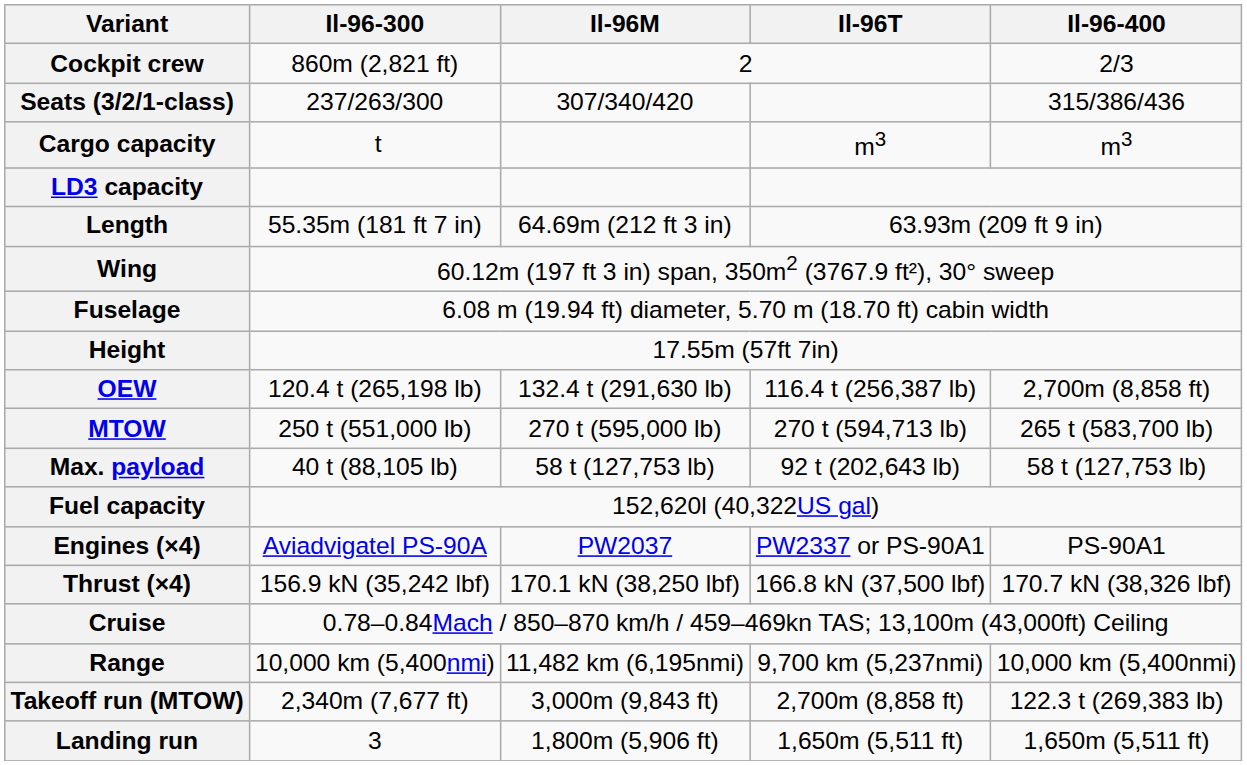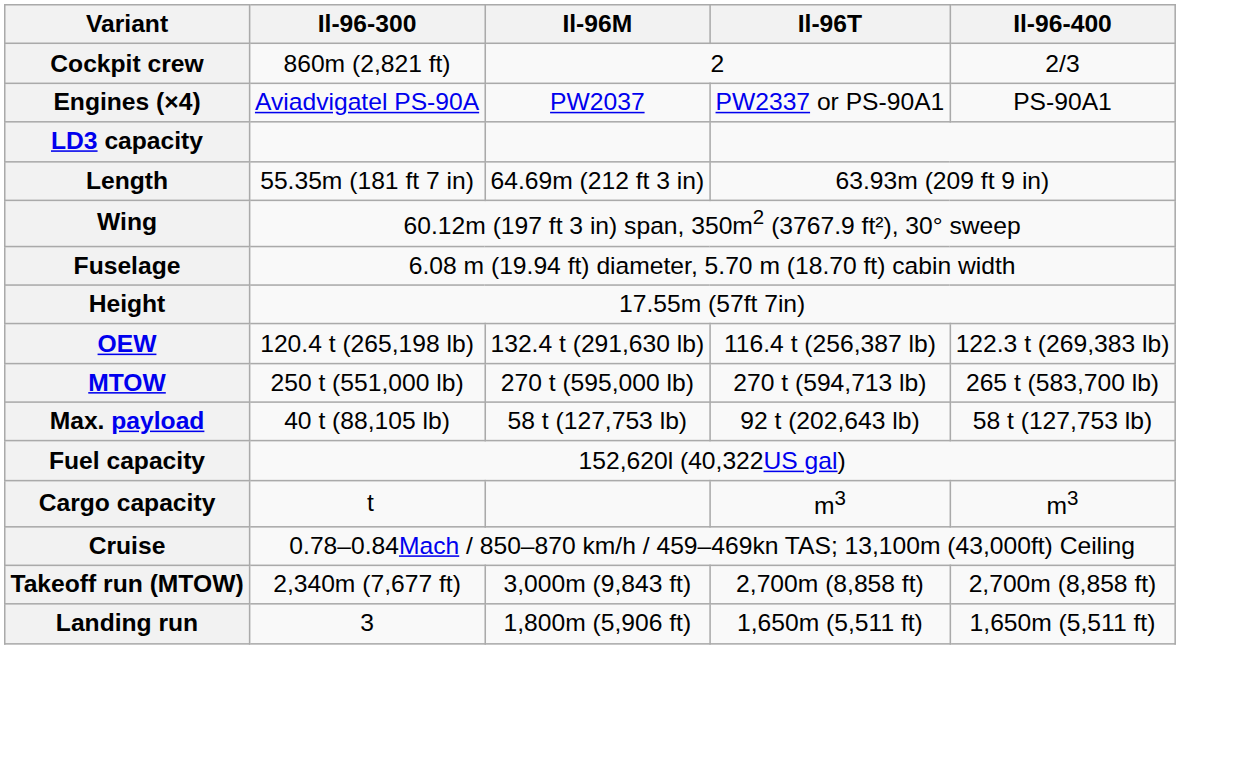- row: Seats (3/2/1-class) | 237/263/300 | 307/340/420 | 315/386/436
rows swapped: Cargo capacity <-> Engines (×4)
OEW | Il-96-400: 2,700m (8,858 ft) -> 122.3 t (269,383 lb)
- row: Thrust (×4) | 156.9 kN (35,242 lbf) | 170.1 kN (38,250 lbf) | 166.8 kN (37,500 lbf) | 170.7 kN (38,326 lbf)
- row: Range | 10,000 km (5,400nmi) | 11,482 km (6,195nmi) | 9,700 km (5,237nmi) | 10,000 km (5,400nmi)
Takeoff run (MTOW) | Il-96-400: 122.3 t (269,383 lb) -> 2,700m (8,858 ft)
